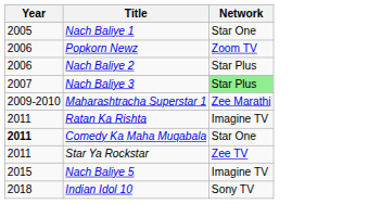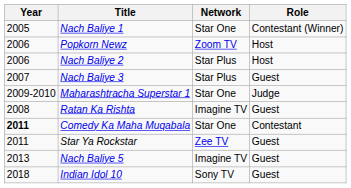+ column: Role | Contestant (Winner) | Host | Host | Guest | Judge | Guest | Contestant | Guest | Guest | Guest
Nach Baliye 3 | Network: lightgreen background -> no background
Maharashtracha Superstar 1 | Network: Zee Marathi -> Star One
Ratan Ka Rishta | Year: 2011 -> 2008
Nach Baliye 5 | Year: 2015 -> 2013
